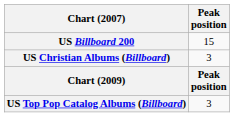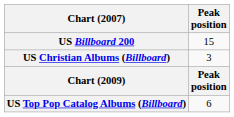US Top Pop Catalog Albums (Billboard) | Peak position: 3 -> 6
